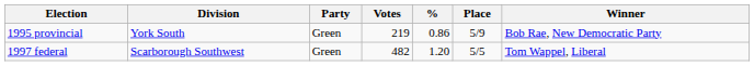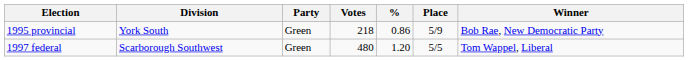1995 provincial | Votes: 219 -> 218
1997 federal | Votes: 482 -> 480
